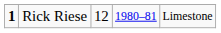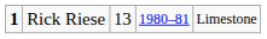Rick Riese | column 3: 12 -> 13
